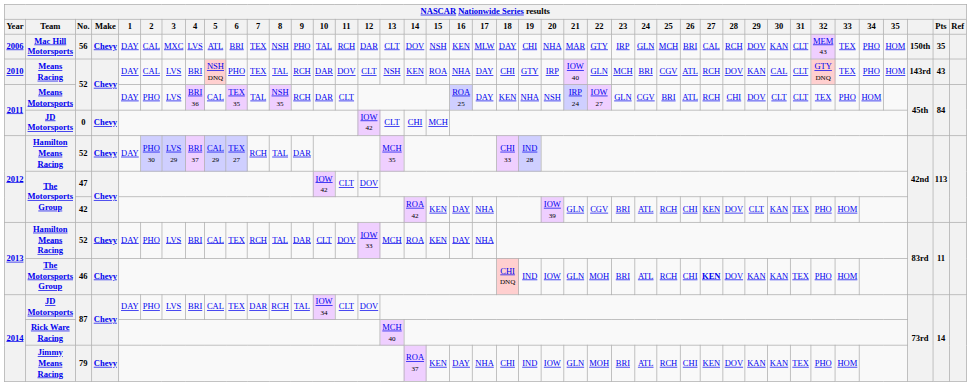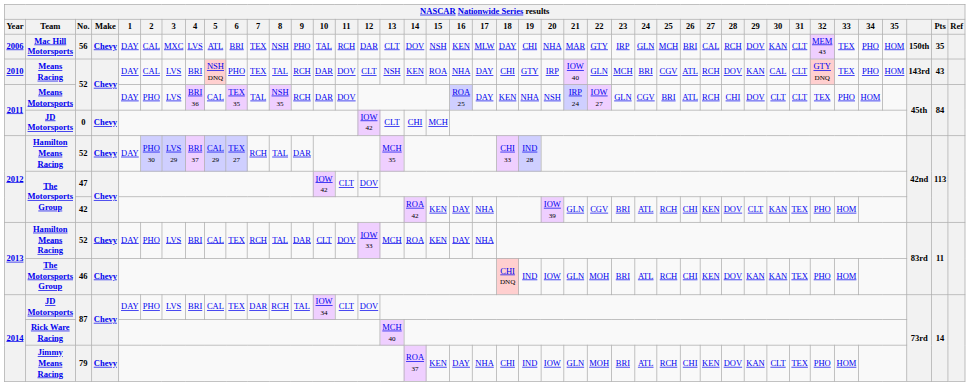Means Motorsports | 11: CLT -> DOV
The Motorsports Group / 46 | 27: bold -> normal
Jimmy Means Racing | 30: KAN -> CLT
